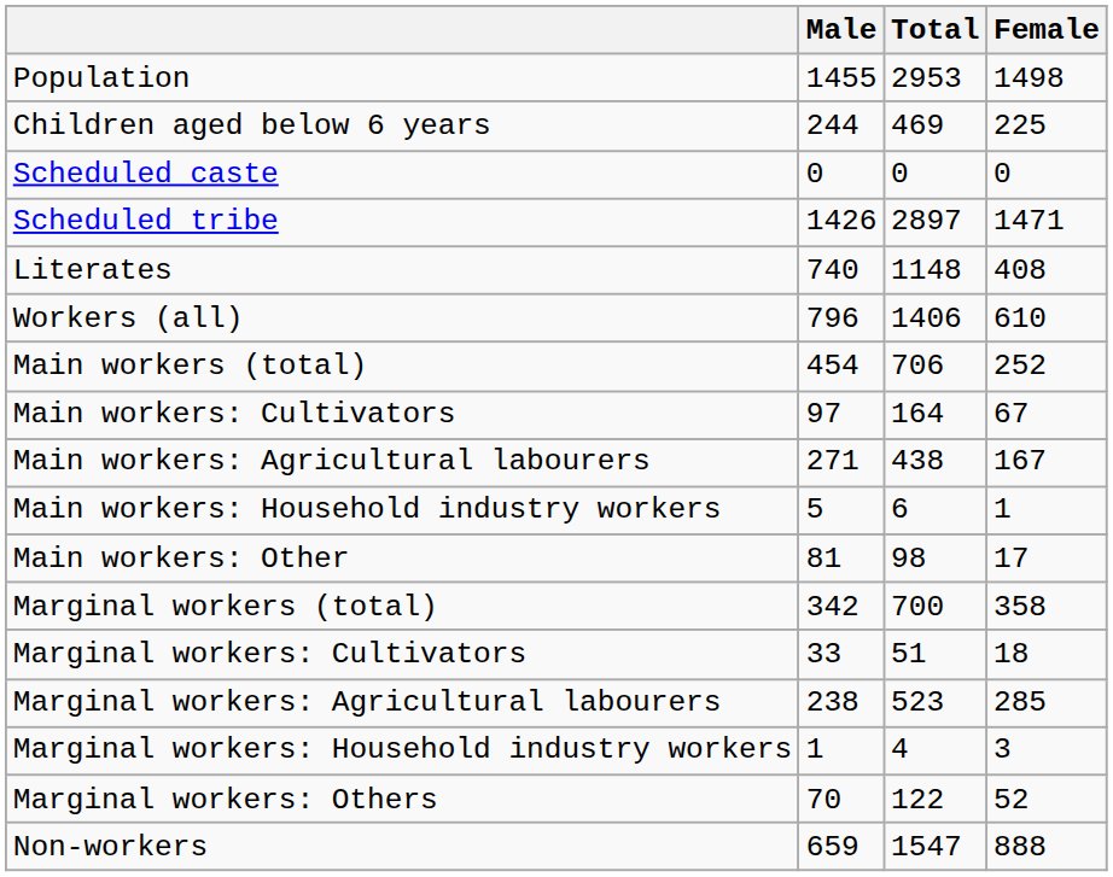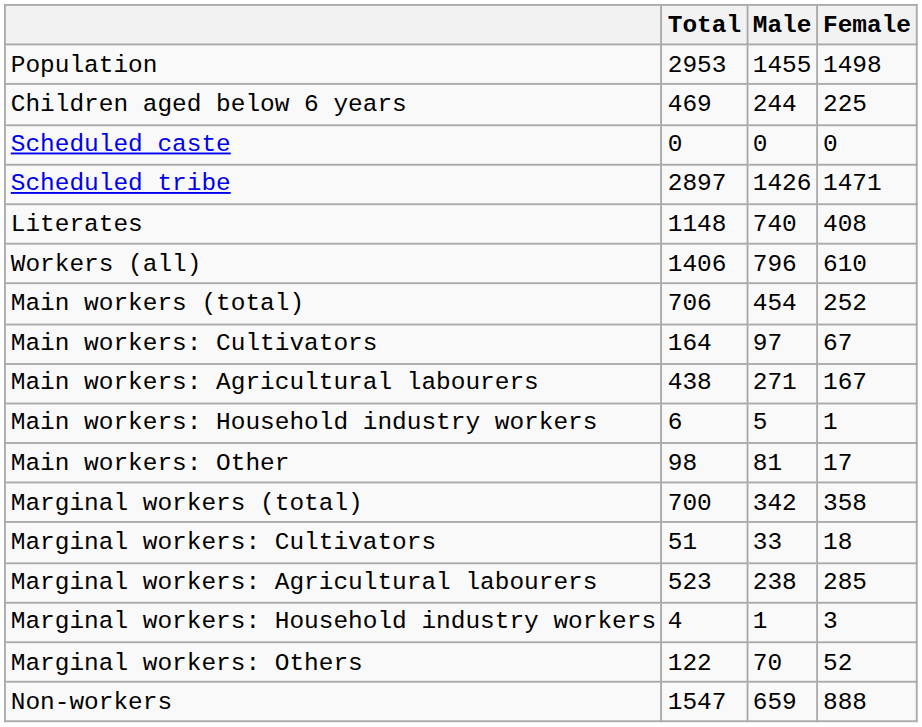columns swapped: Total <-> Male
